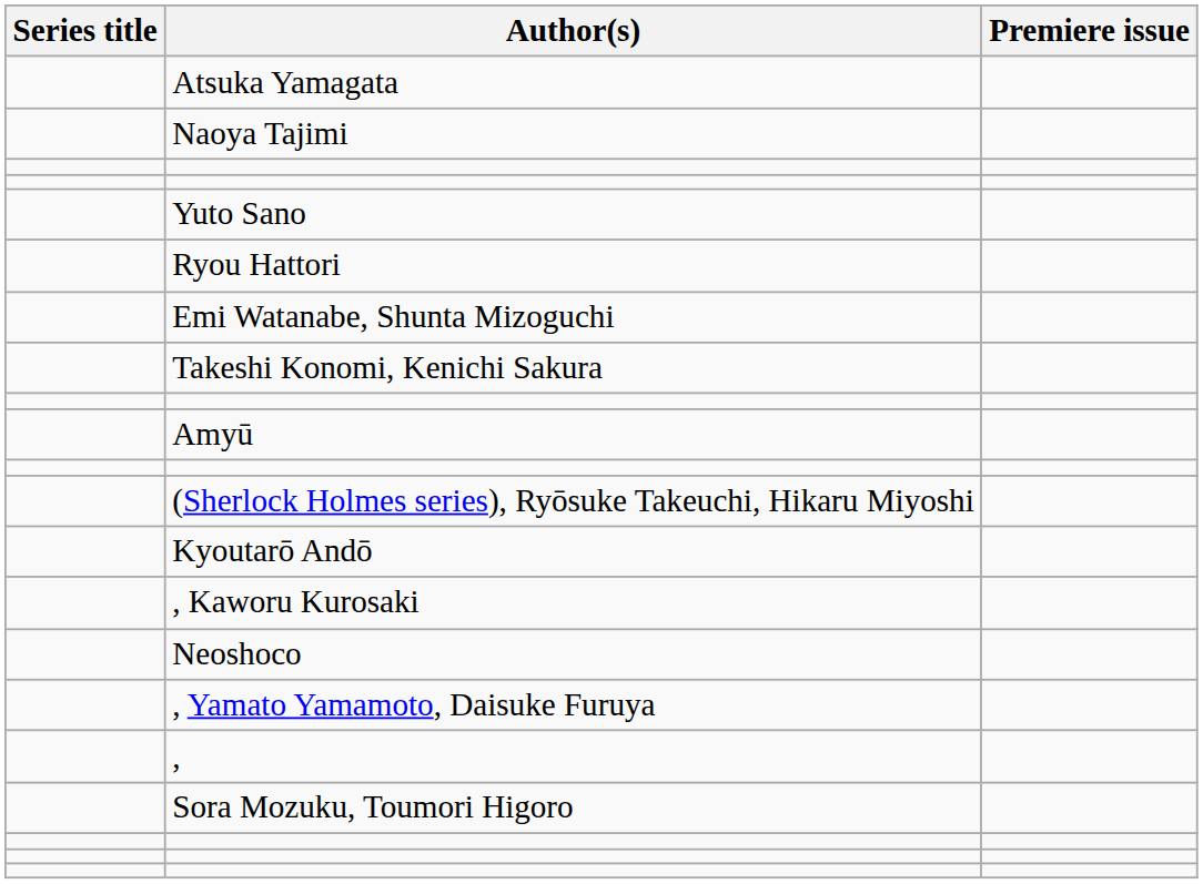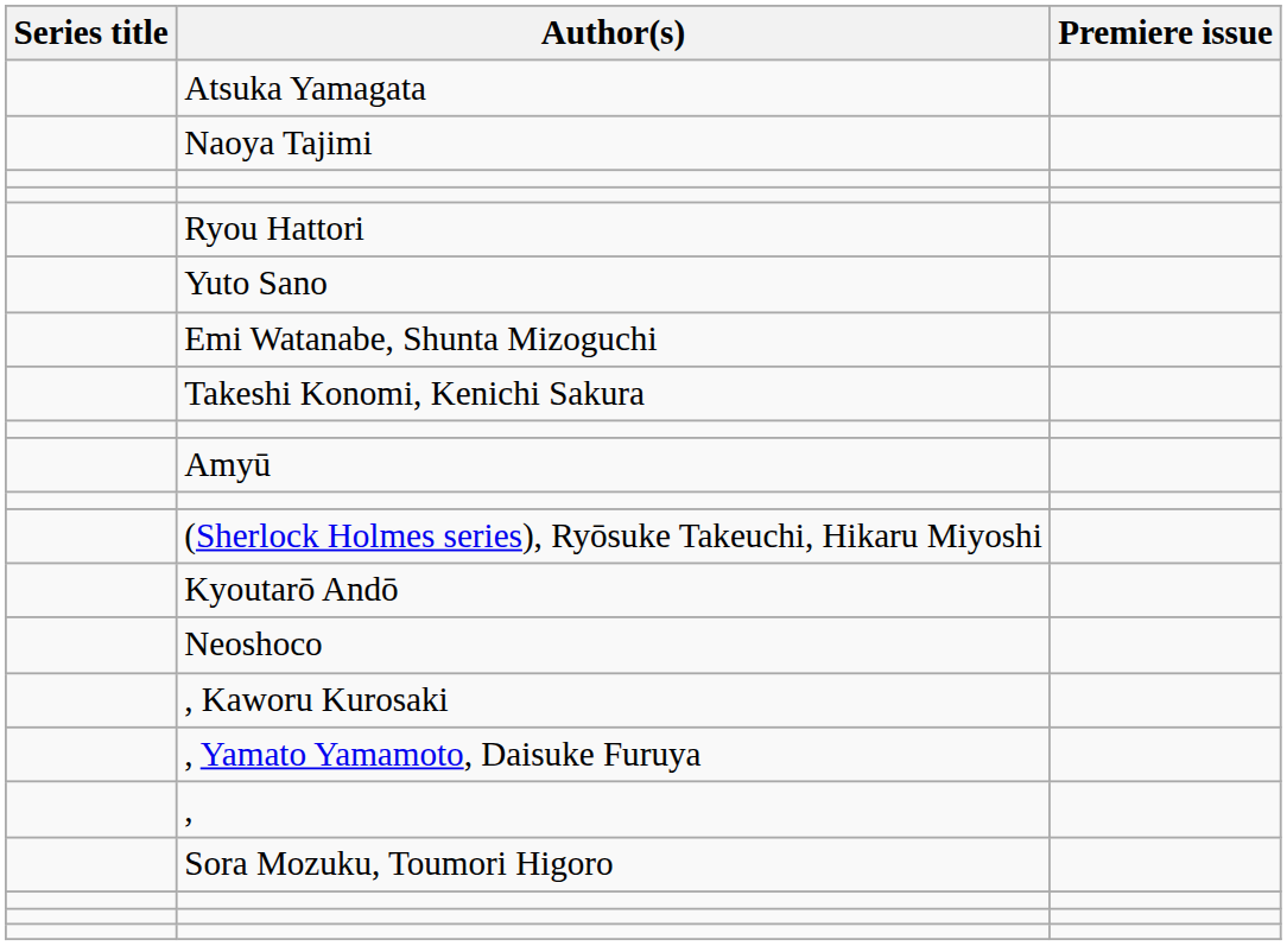rows swapped: Ryou Hattori <-> Yuto Sano
rows swapped: Neoshoco <-> , Kaworu Kurosaki
